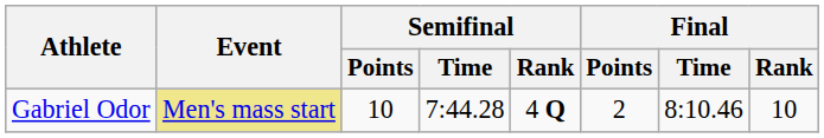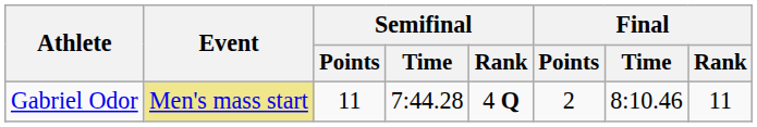Gabriel Odor | Semifinal / Points: 10 -> 11
Gabriel Odor | Final / Rank: 10 -> 11
